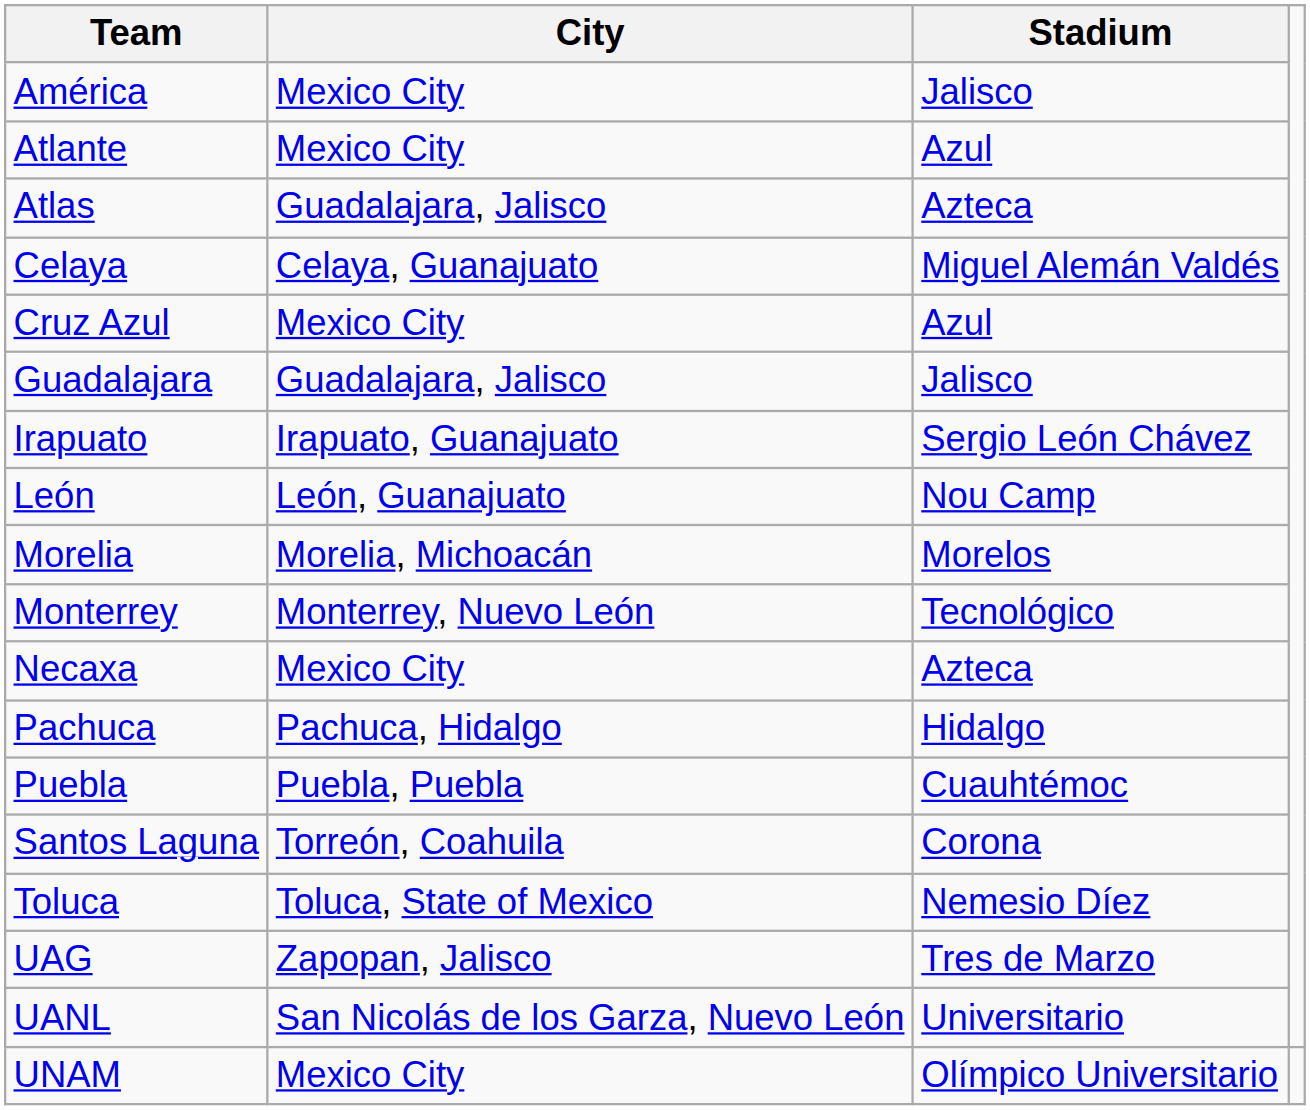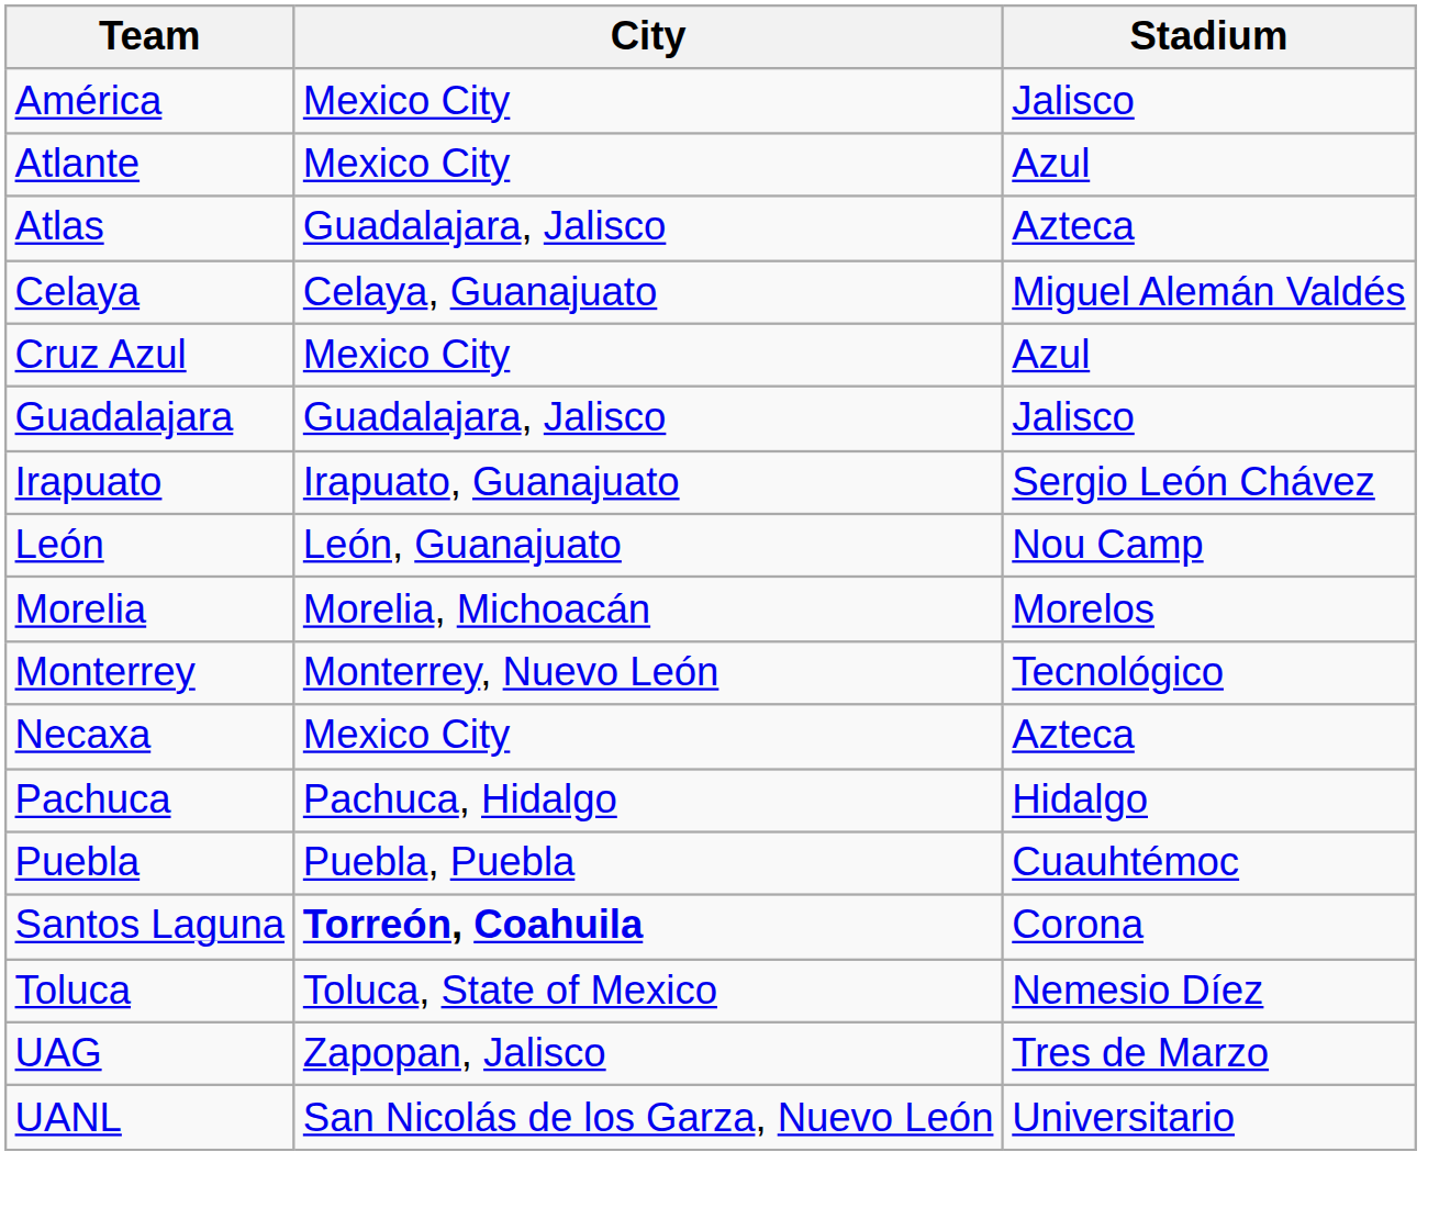Santos Laguna | City: normal -> bold
- row: UNAM | Mexico City | Olímpico Universitario
